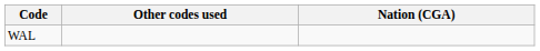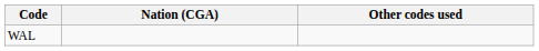columns swapped: Nation (CGA) <-> Other codes used
